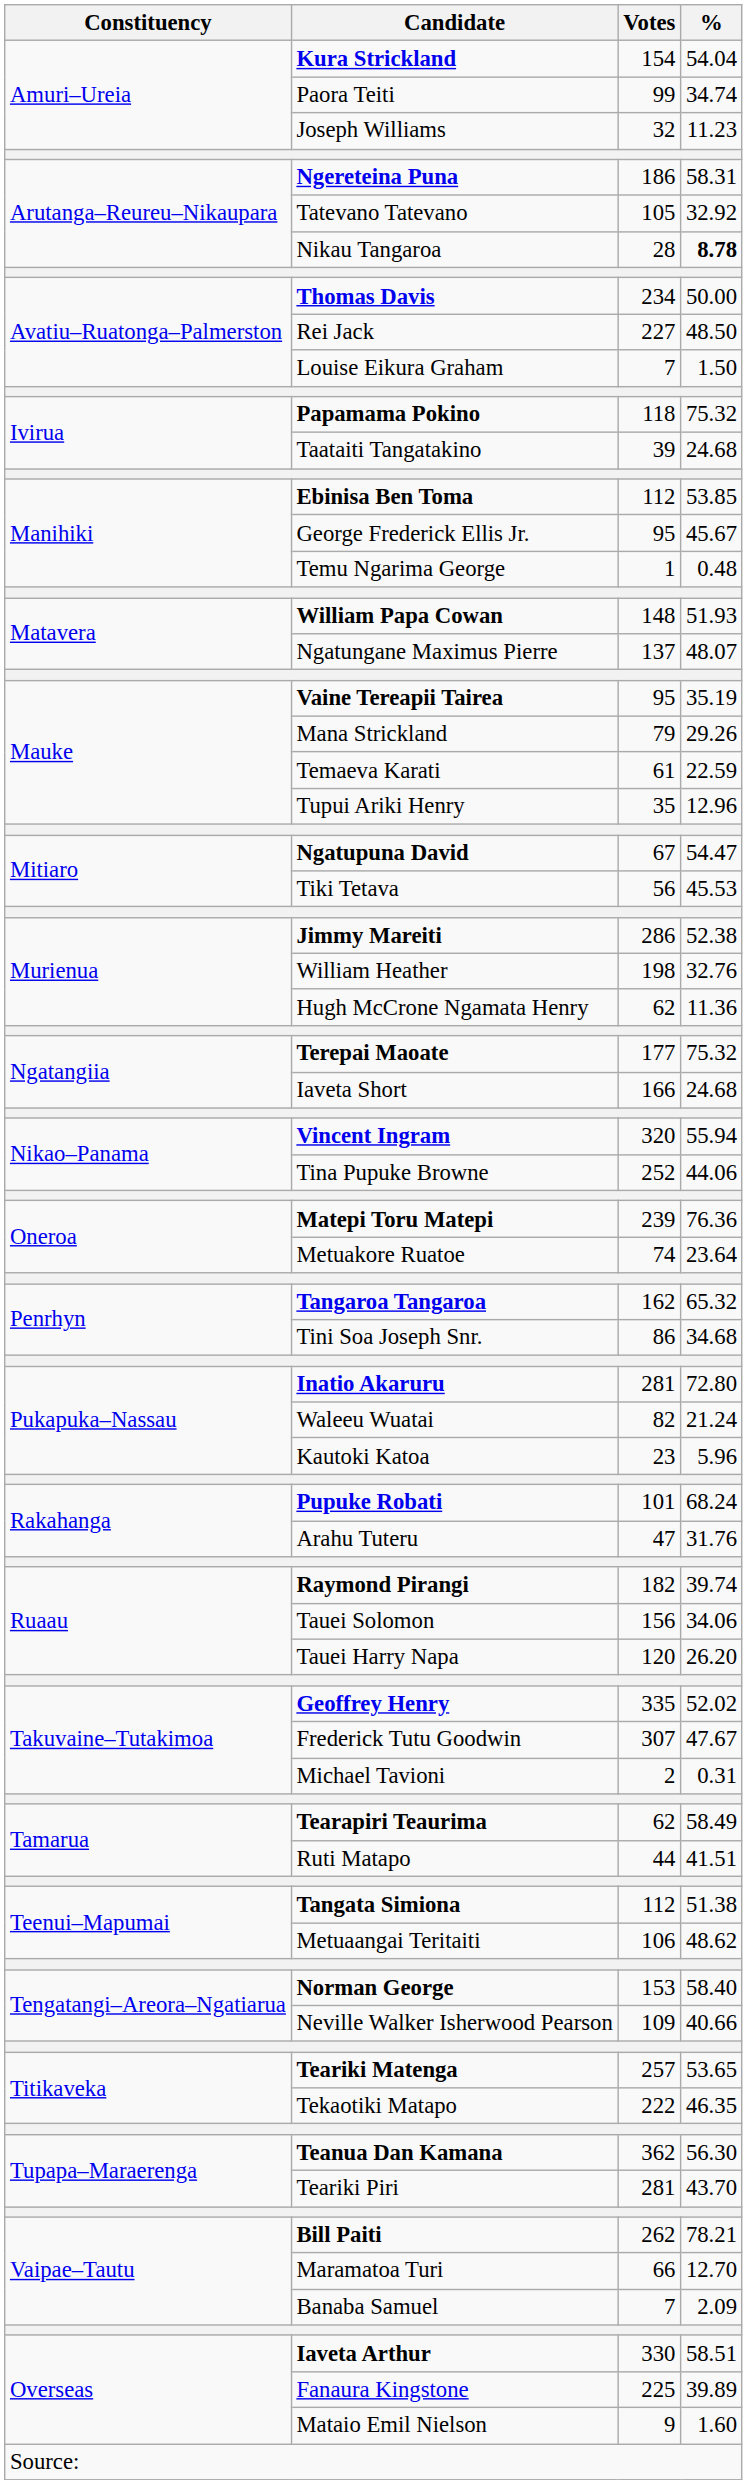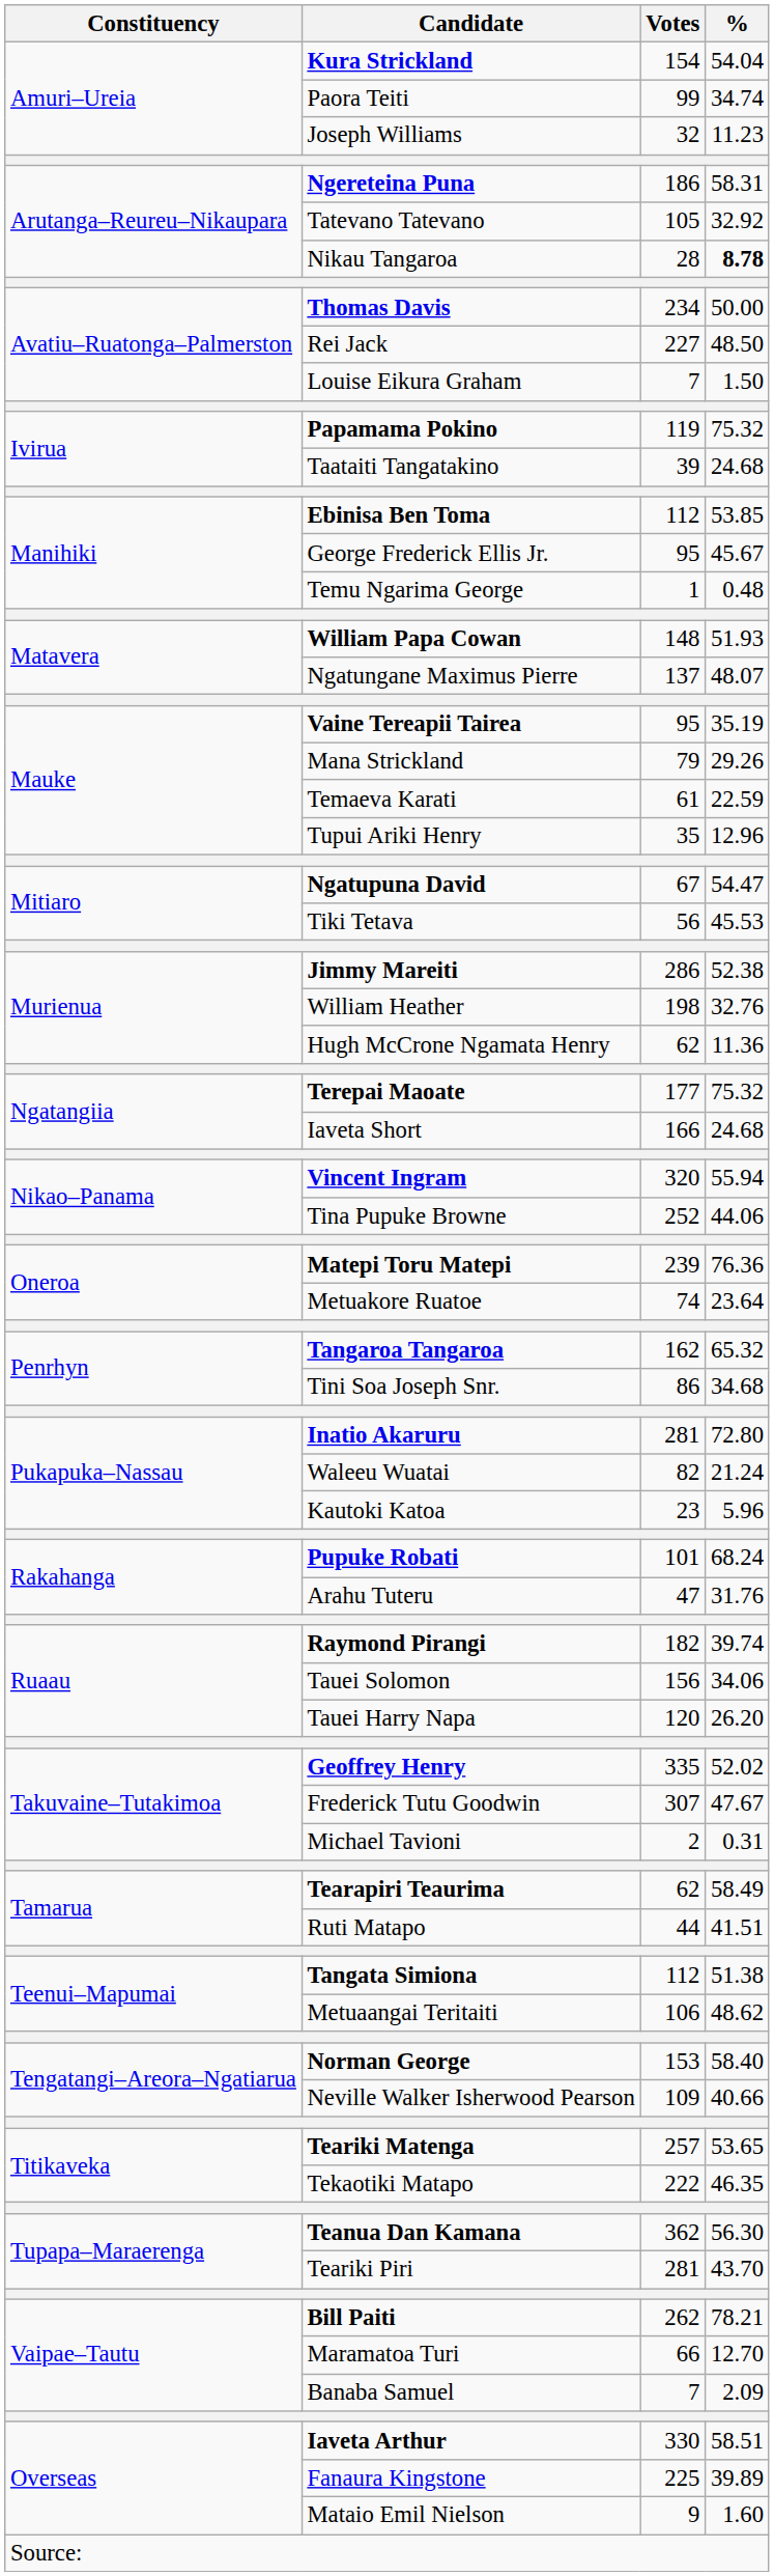Papamama Pokino | Votes: 118 -> 119
